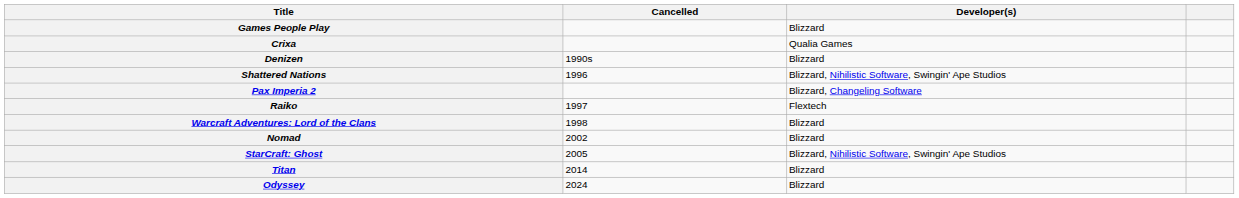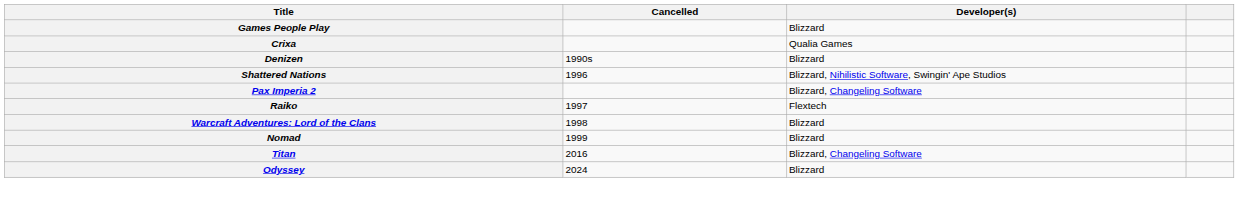Nomad | Cancelled: 2002 -> 1999
- row: StarCraft: Ghost | 2005 | Blizzard, Nihilistic Software, Swingin' Ape Studios
Titan | Cancelled: 2014 -> 2016
Titan | Developer(s): Blizzard -> Blizzard, Changeling Software
